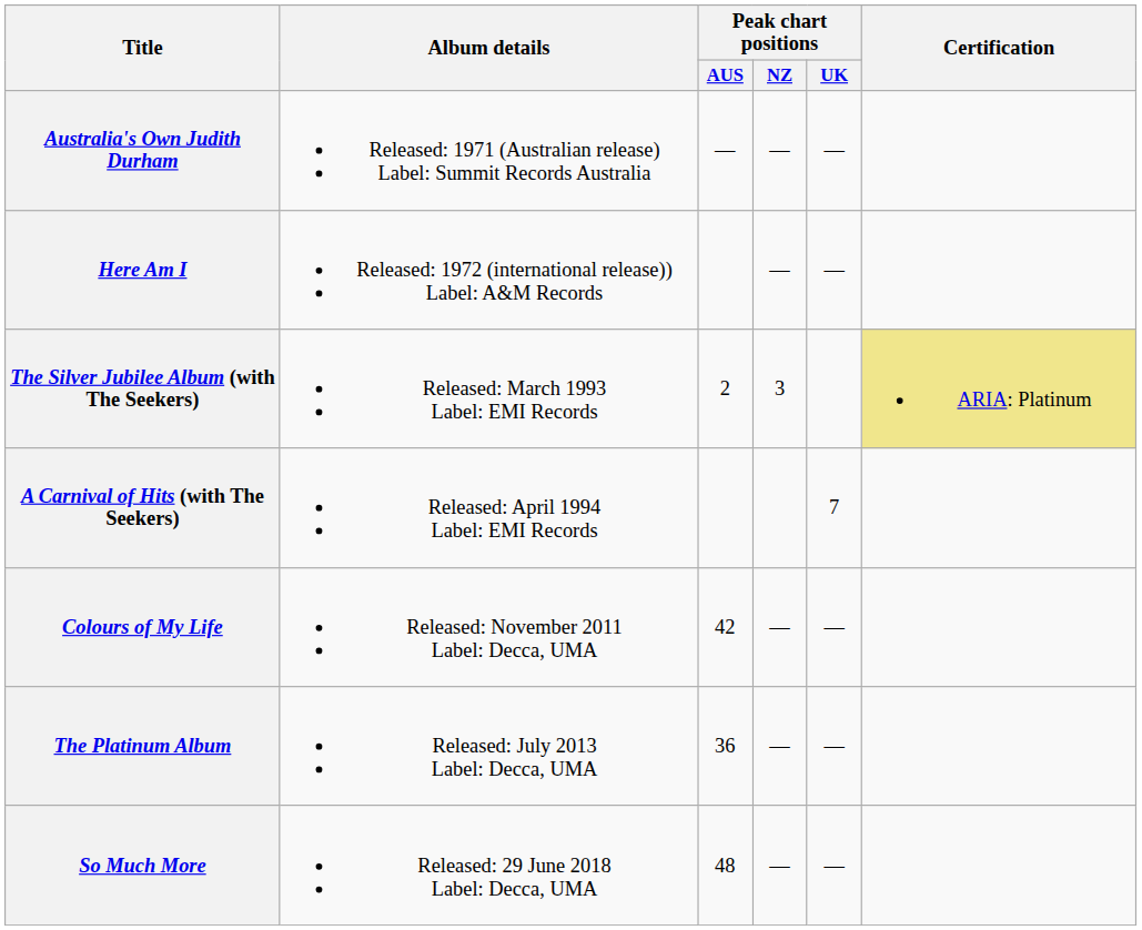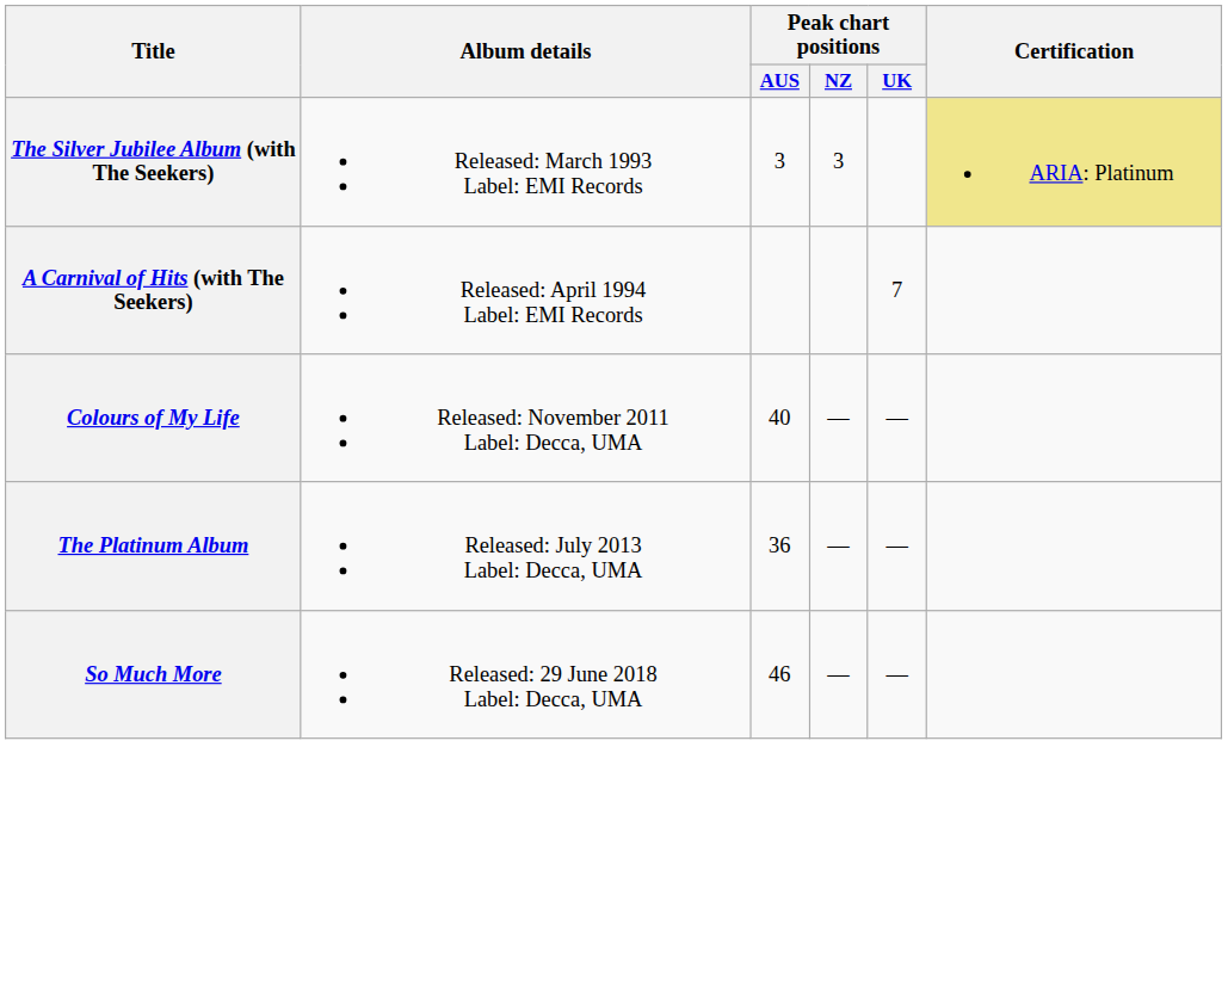- row: Australia's Own Judith Durham | Released: 1971 (Australian release) Label: Summit Records Australia | — | — | —
- row: Here Am I | Released: 1972 (international release)) Label: A&M Records | — | —
The Silver Jubilee Album (with The Seekers) | Peak chart positions / AUS: 2 -> 3
Colours of My Life | Peak chart positions / AUS: 42 -> 40
So Much More | Peak chart positions / AUS: 48 -> 46
